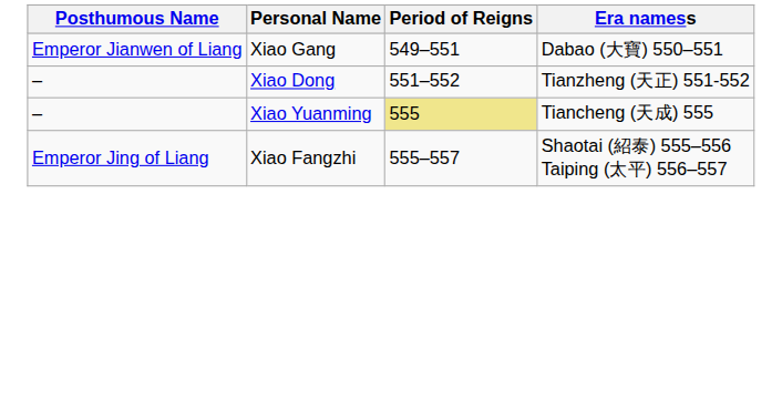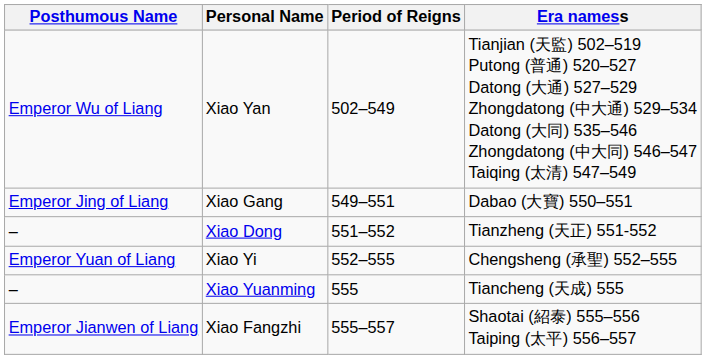+ row: Emperor Wu of Liang | Xiao Yan | 502–549 | Tianjian (天監) 502–519 Putong (普通) 520–527 Datong (大通) 527–529 Zhongdatong (中大通) 529–534 Datong (大同) 535–546 Zhongdatong (中大同) 546–547 Taiqing (太清) 547–549
Xiao Gang | Posthumous Name: Emperor Jianwen of Liang -> Emperor Jing of Liang
+ row: Emperor Yuan of Liang | Xiao Yi | 552–555 | Chengsheng (承聖) 552–555
Xiao Yuanming | Period of Reigns: khaki background -> no background
Xiao Fangzhi | Posthumous Name: Emperor Jing of Liang -> Emperor Jianwen of Liang
